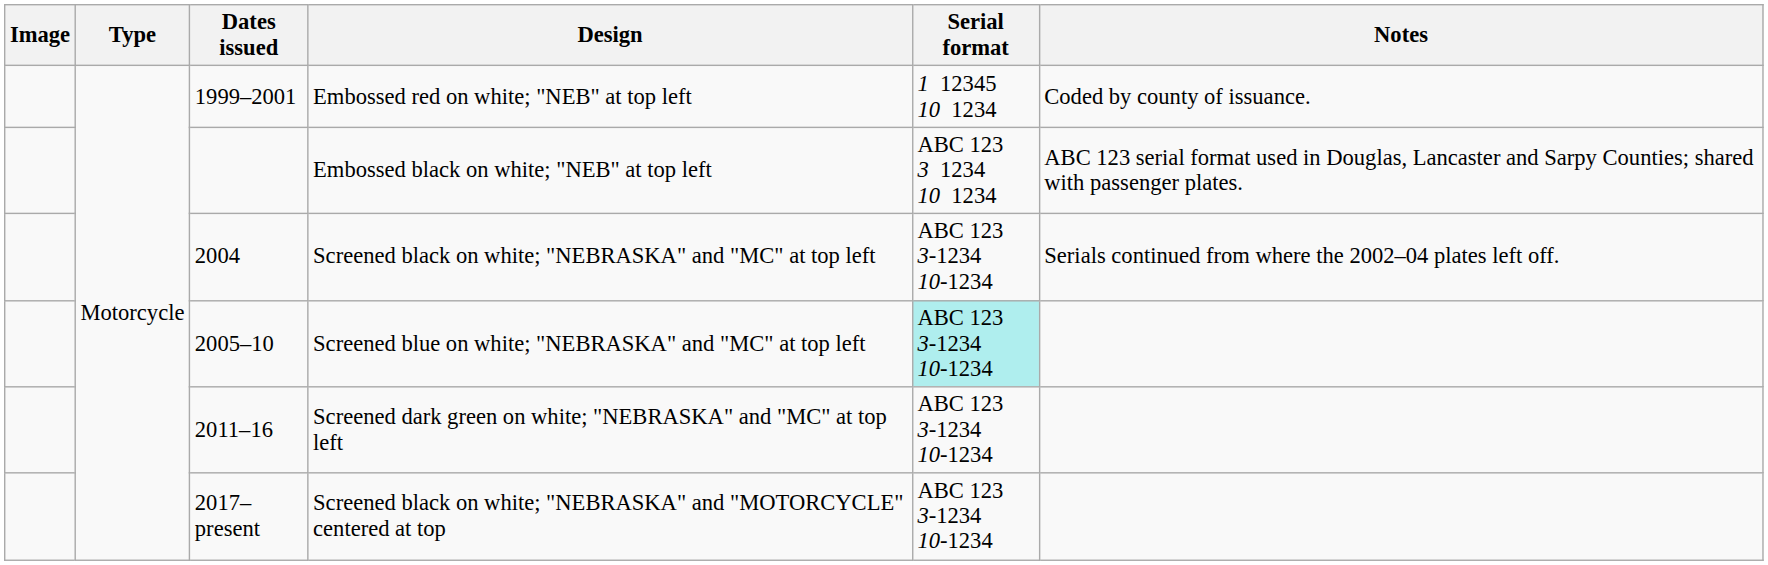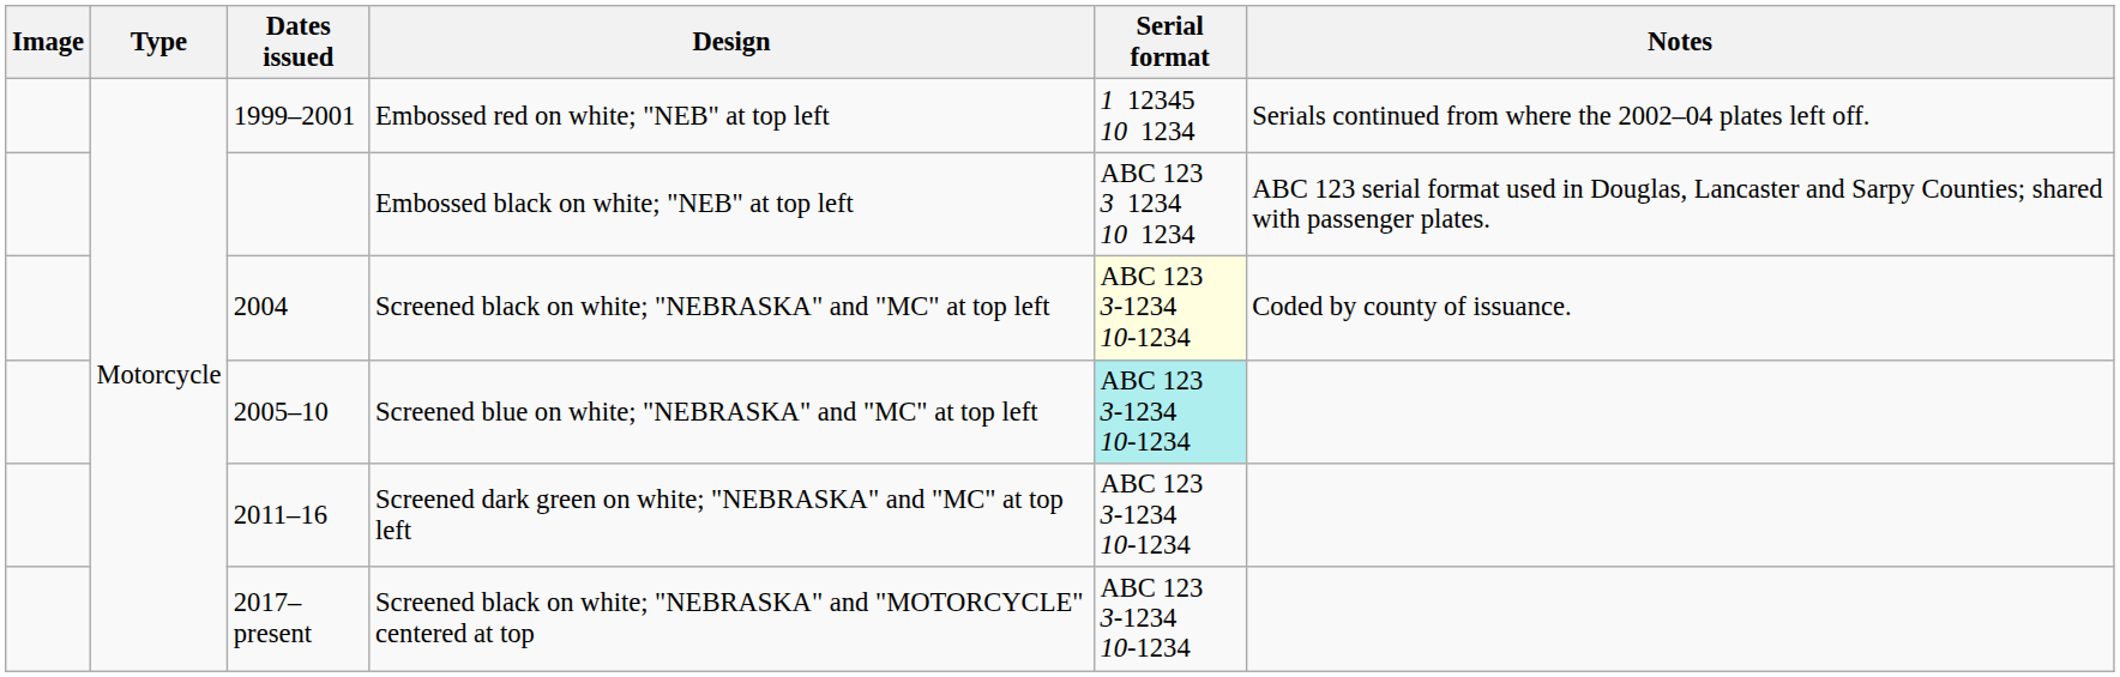Embossed red on white; "NEB" at top left | Notes: Coded by county of issuance. -> Serials continued from where the 2002–04 plates left off.
Screened black on white; "NEBRASKA" and "MC" at top left | Serial format: no background -> lightyellow background
Screened black on white; "NEBRASKA" and "MC" at top left | Notes: Serials continued from where the 2002–04 plates left off. -> Coded by county of issuance.
